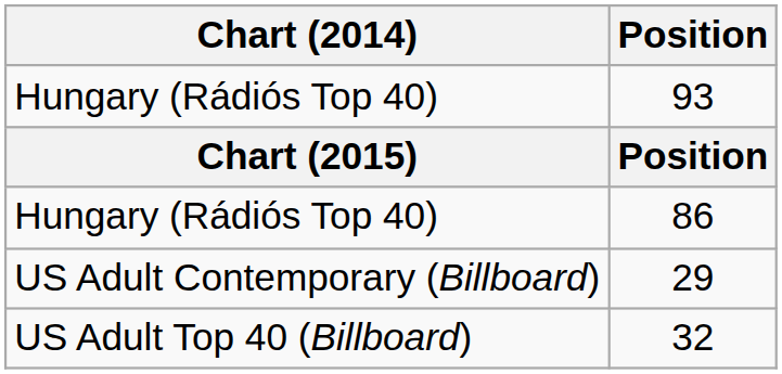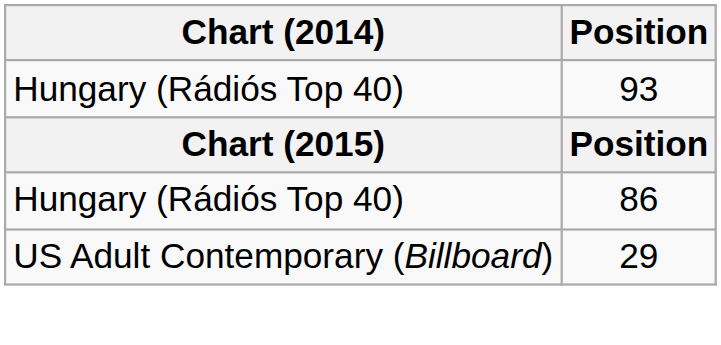- row: US Adult Top 40 (Billboard) | 32
